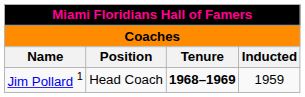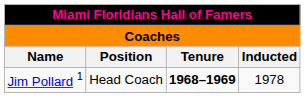Jim Pollard 1 | Inducted: 1959 -> 1978
